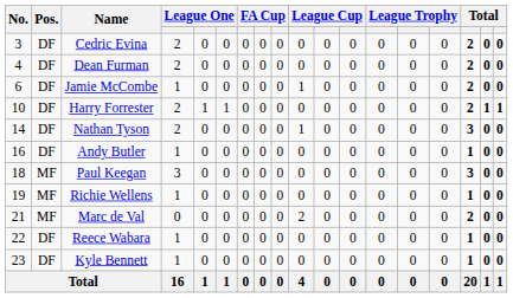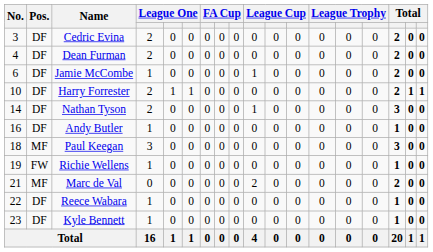Richie Wellens | Pos.: MF -> FW
